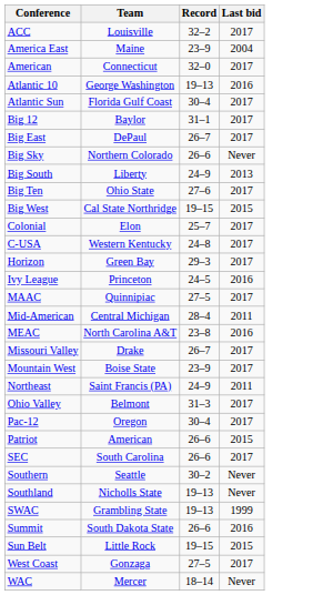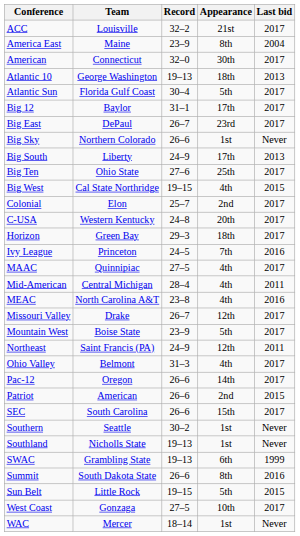+ column: Appearance | 21st | 8th | 30th | 18th | 5th | 17th | 23rd | 1st | 17th | 25th | 4th | 2nd | 20th | 18th | 7th | 4th | 4th | 4th | 12th | 5th | 12th | 4th | 14th | 2nd | 15th | 1st | 1st | 6th | 8th | 5th | 10th | 1st
Atlantic 10 | Last bid: 2016 -> 2013
Pac-12 | Record: 30–4 -> 26–6
